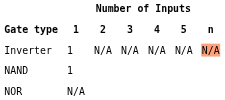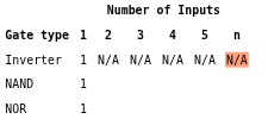NOR | Number of Inputs / 1: N/A -> 1
